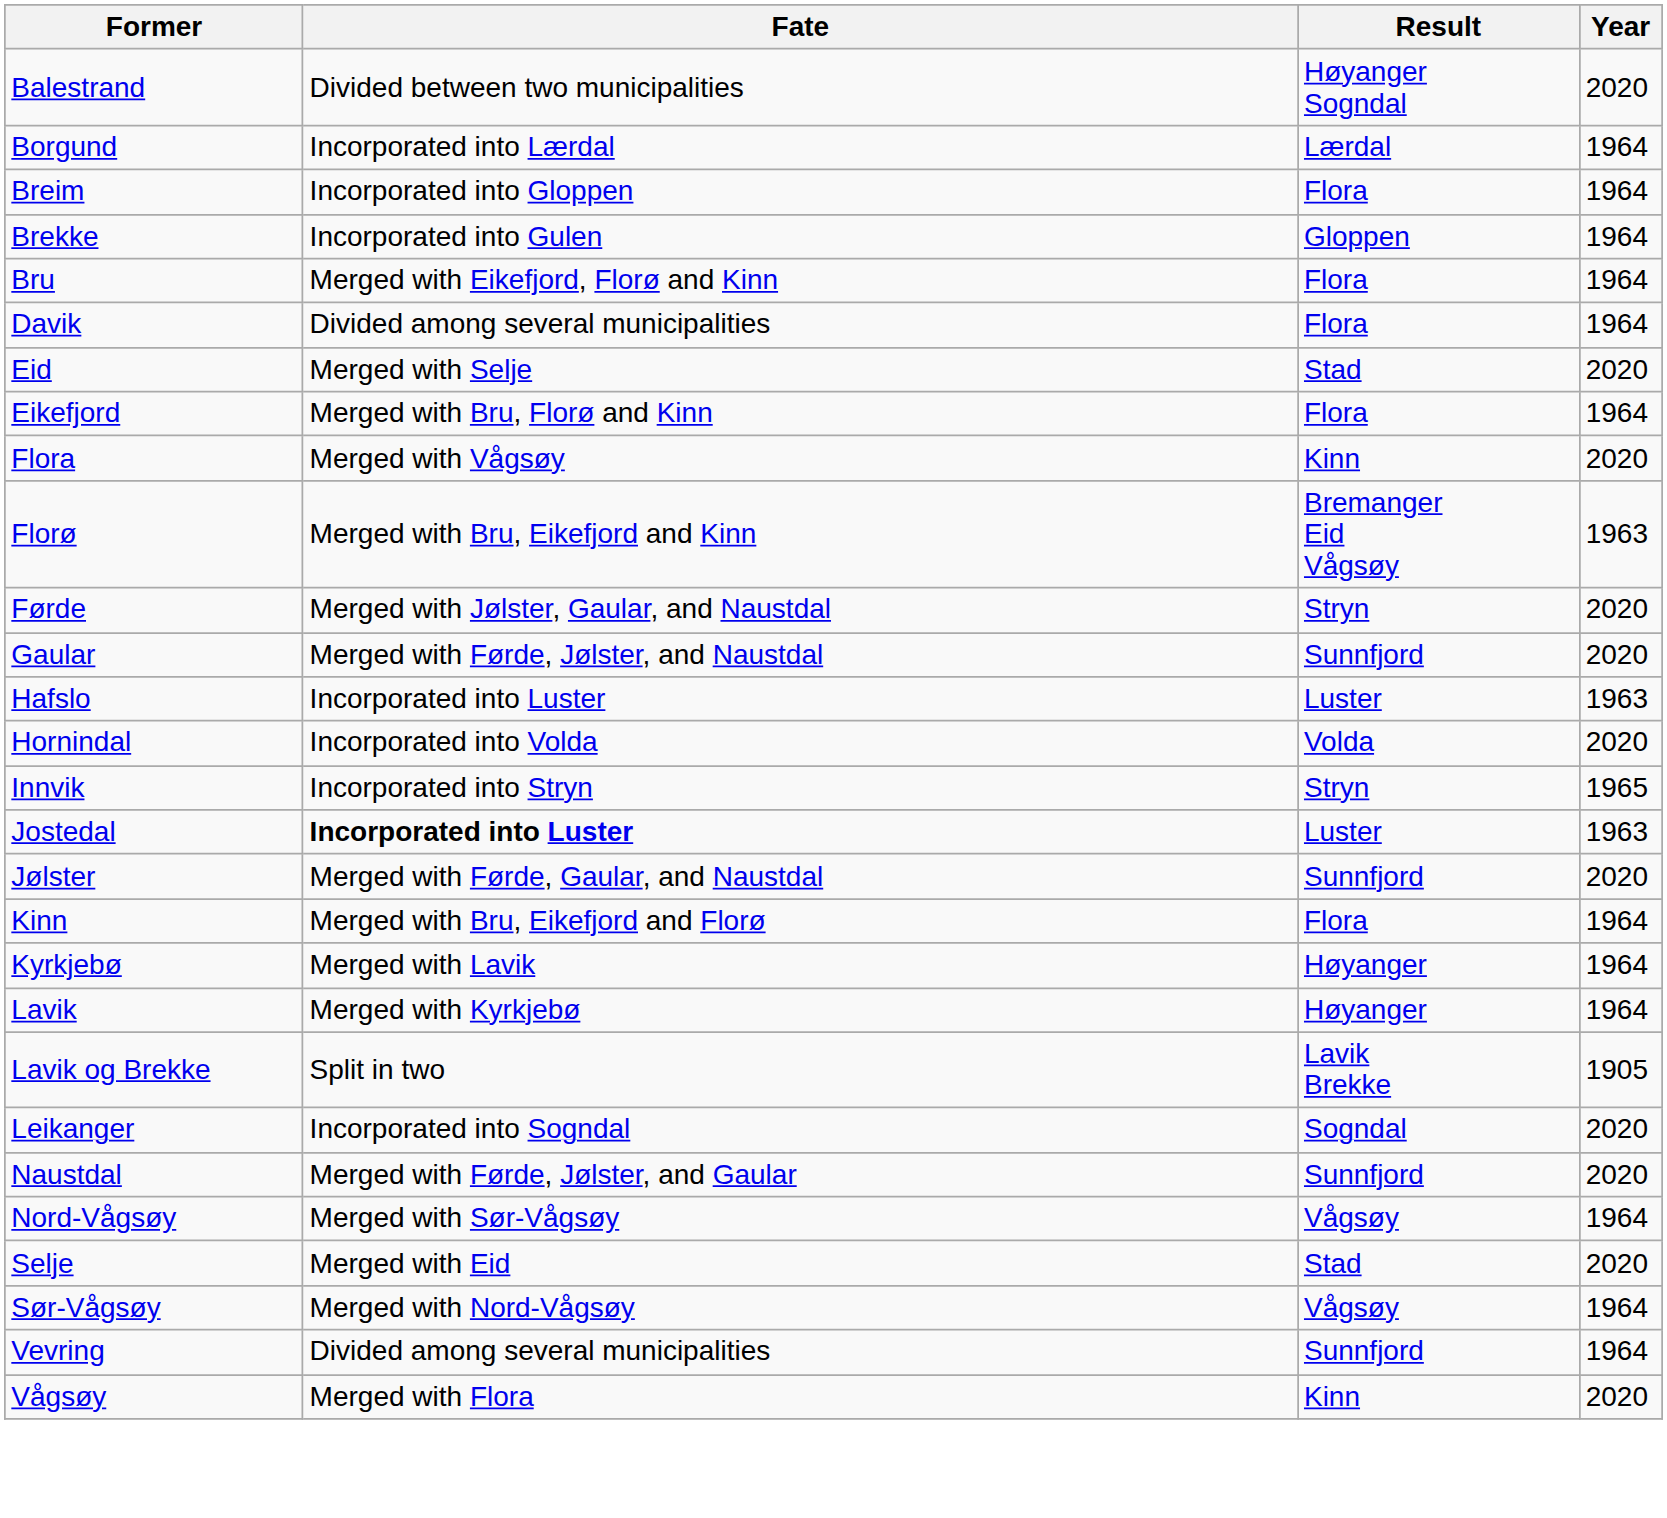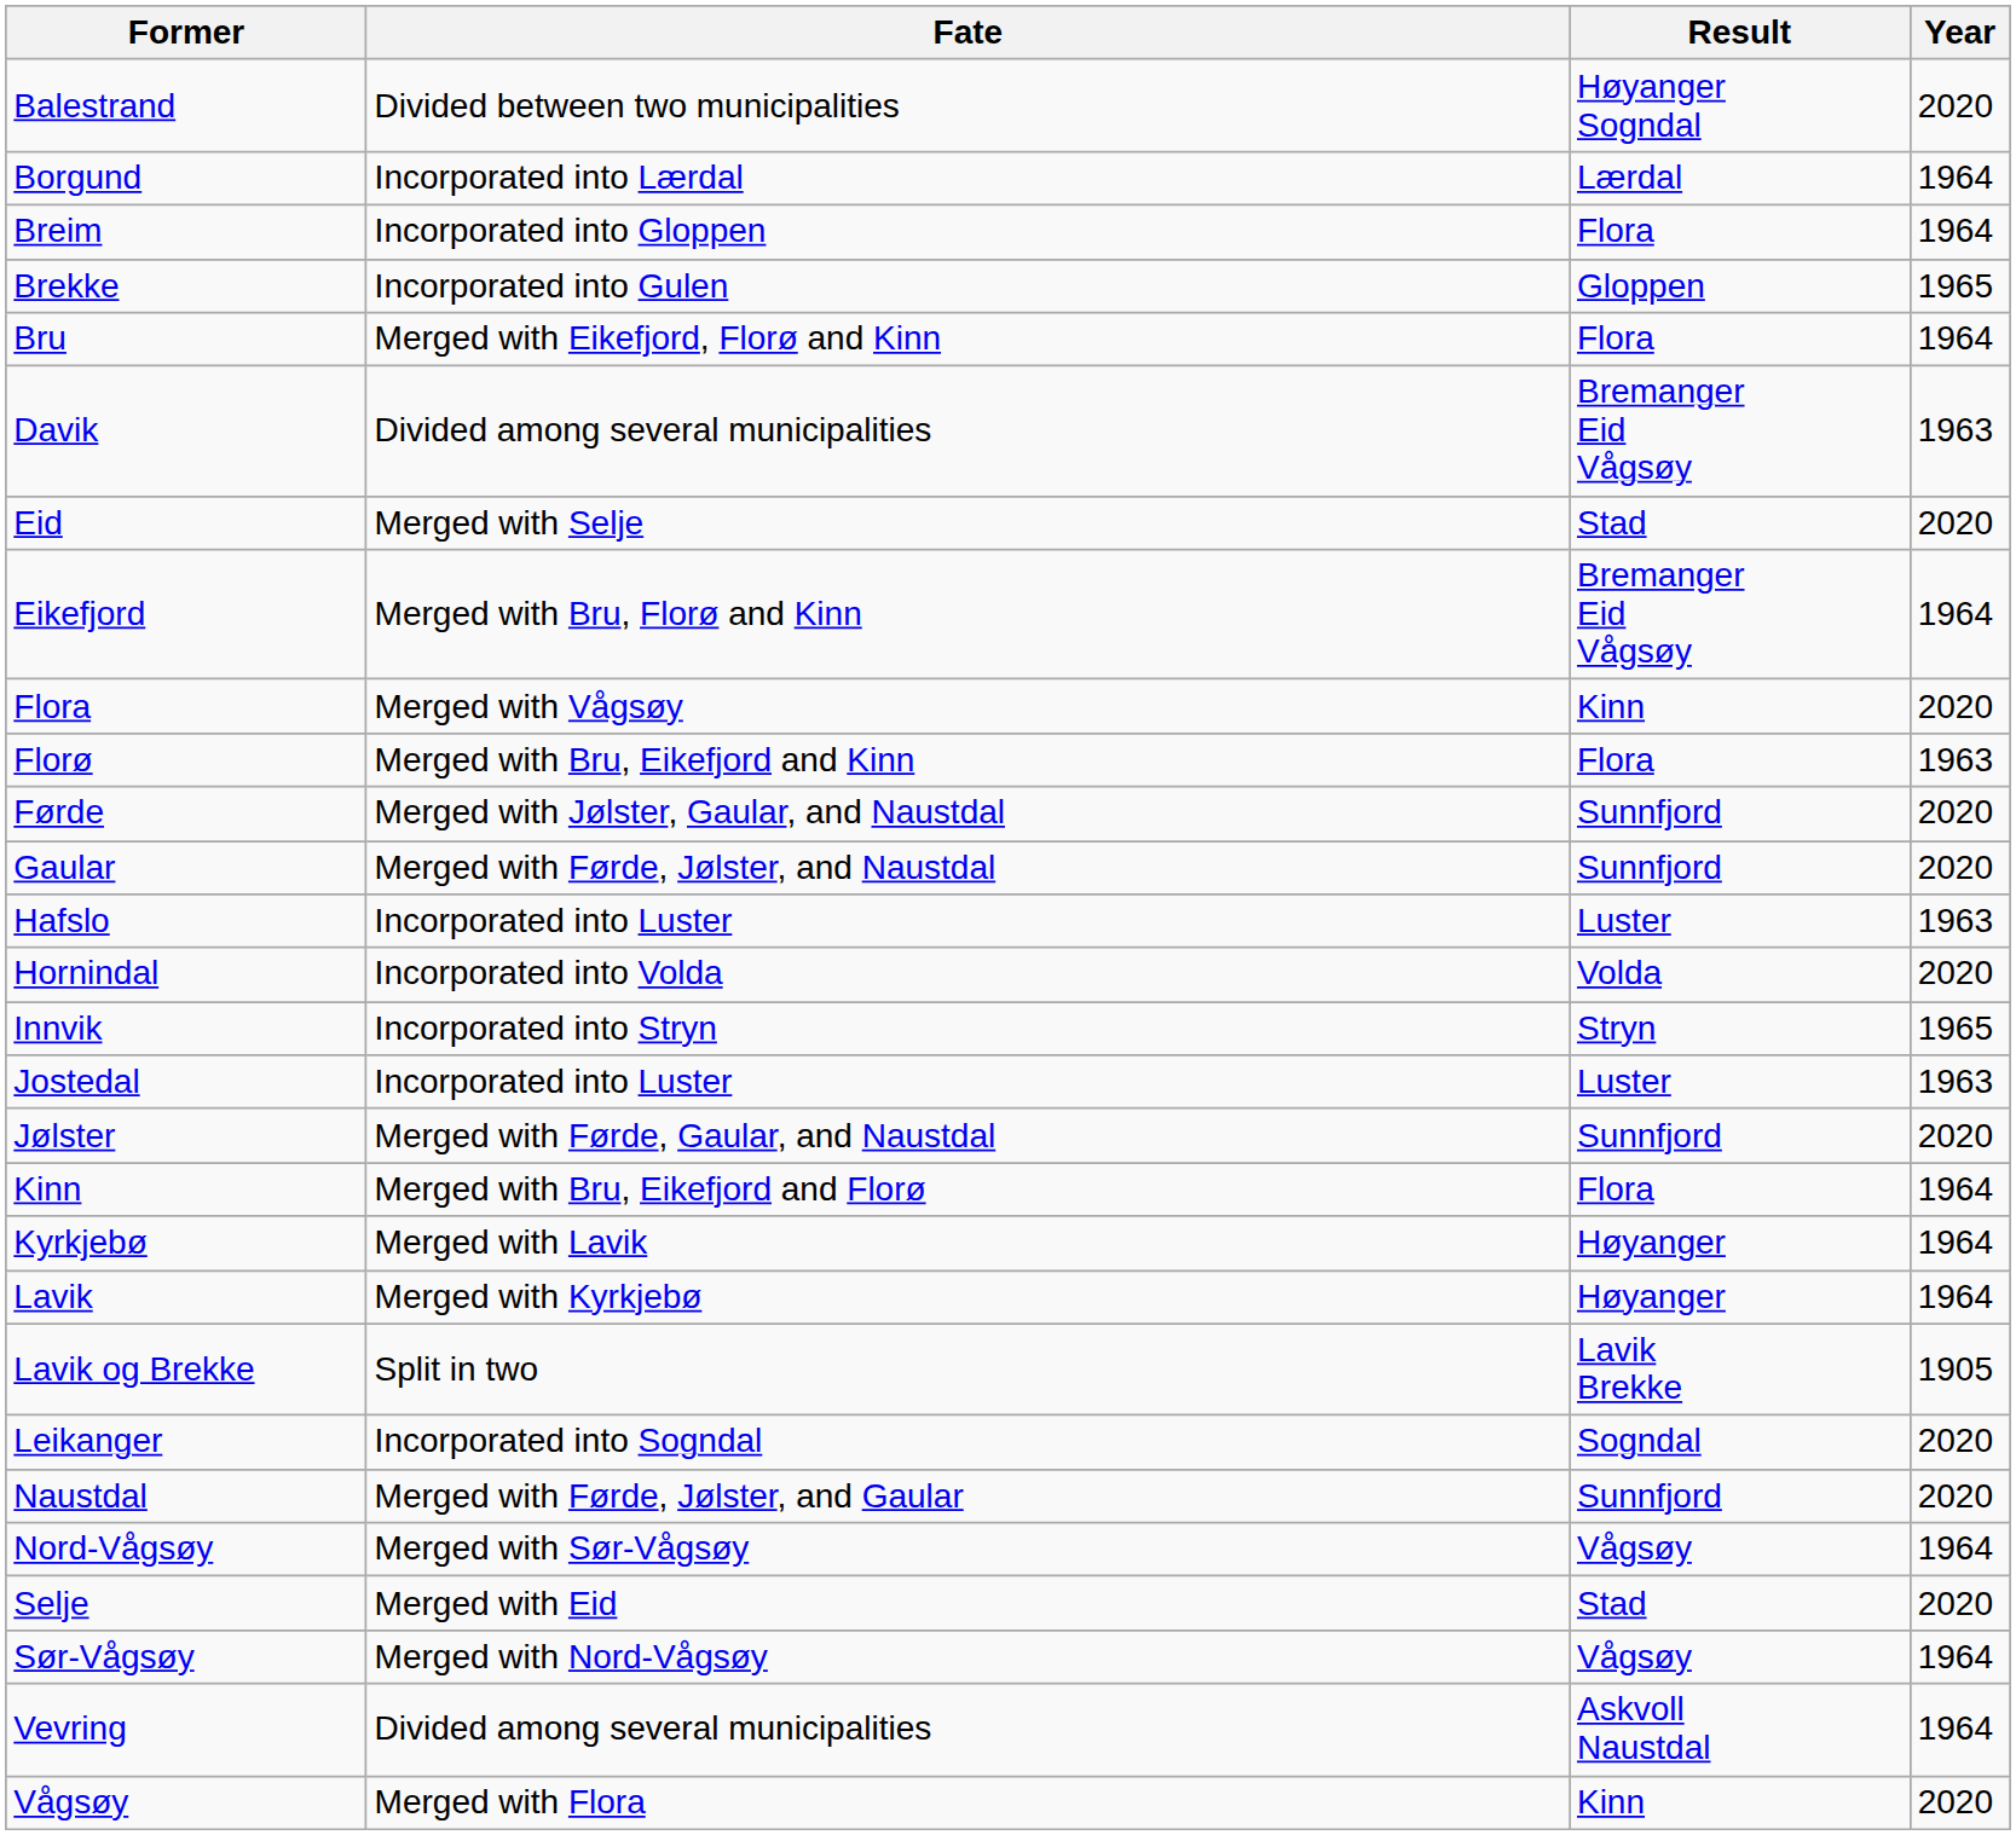Brekke | Year: 1964 -> 1965
Davik | Result: Flora -> Bremanger Eid Vågsøy
Davik | Year: 1964 -> 1963
Eikefjord | Result: Flora -> Bremanger Eid Vågsøy
Florø | Result: Bremanger Eid Vågsøy -> Flora
Førde | Result: Stryn -> Sunnfjord
Jostedal | Fate: bold -> normal
Vevring | Result: Sunnfjord -> Askvoll Naustdal
